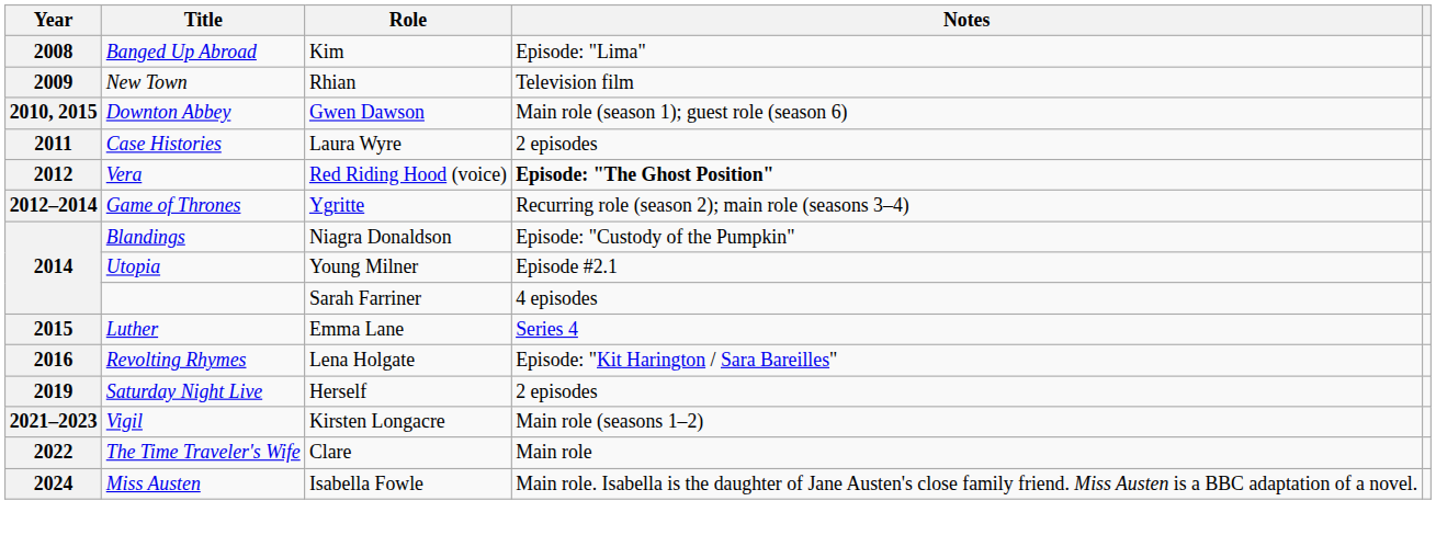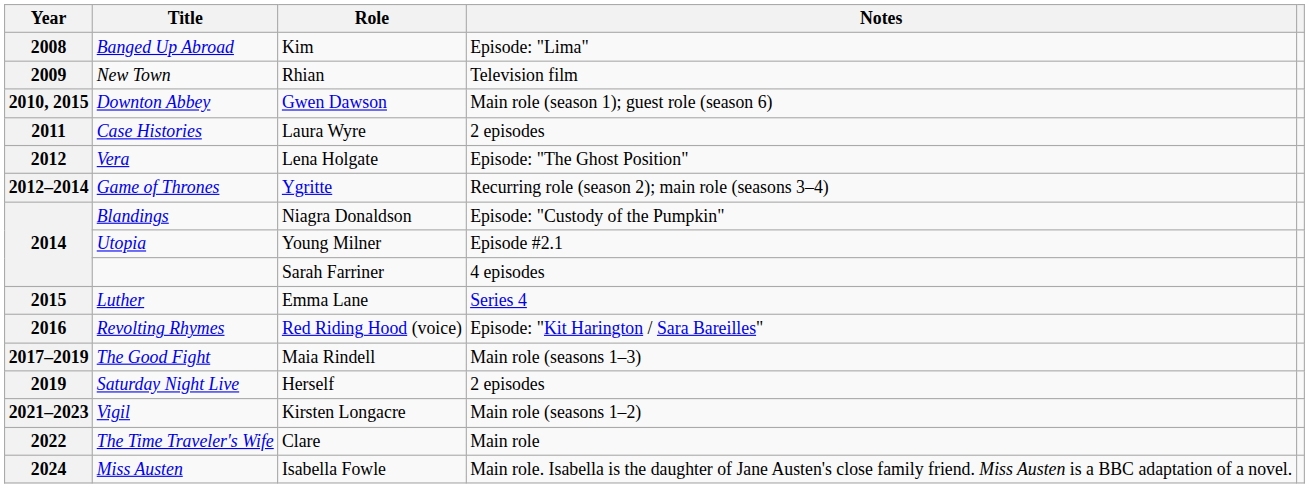Vera | Role: Red Riding Hood (voice) -> Lena Holgate
Vera | Notes: bold -> normal
Revolting Rhymes | Role: Lena Holgate -> Red Riding Hood (voice)
+ row: 2017–2019 | The Good Fight | Maia Rindell | Main role (seasons 1–3)
